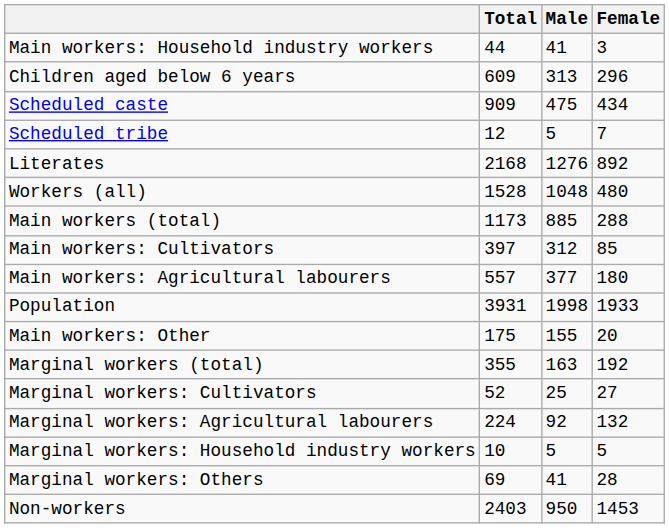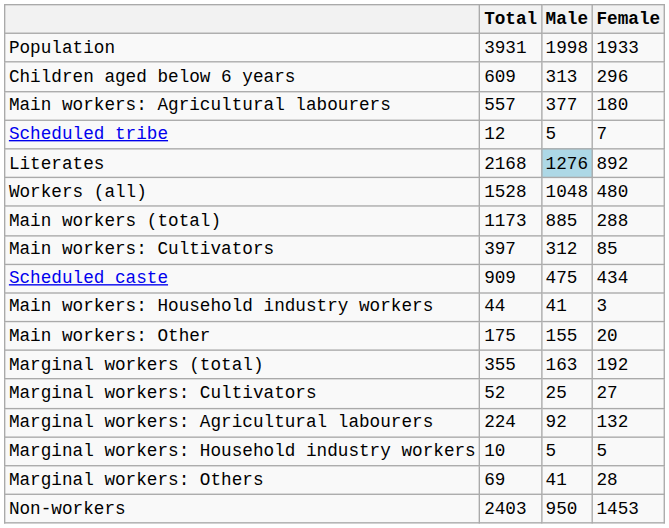rows swapped: Population <-> Main workers: Household industry workers
rows swapped: Scheduled caste <-> Main workers: Agricultural labourers
Literates | Male: no background -> lightblue background
